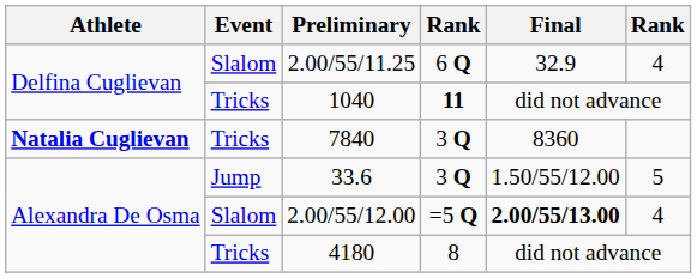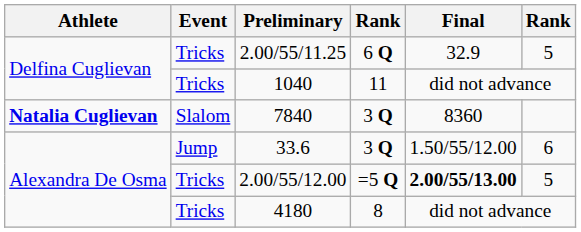2.00/55/11.25 | Event: Slalom -> Tricks
2.00/55/11.25 | column 6: 4 -> 5
1040 | column 4: bold -> normal
7840 | Event: Tricks -> Slalom
33.6 | column 6: 5 -> 6
2.00/55/12.00 | Event: Slalom -> Tricks
2.00/55/12.00 | column 6: 4 -> 5
